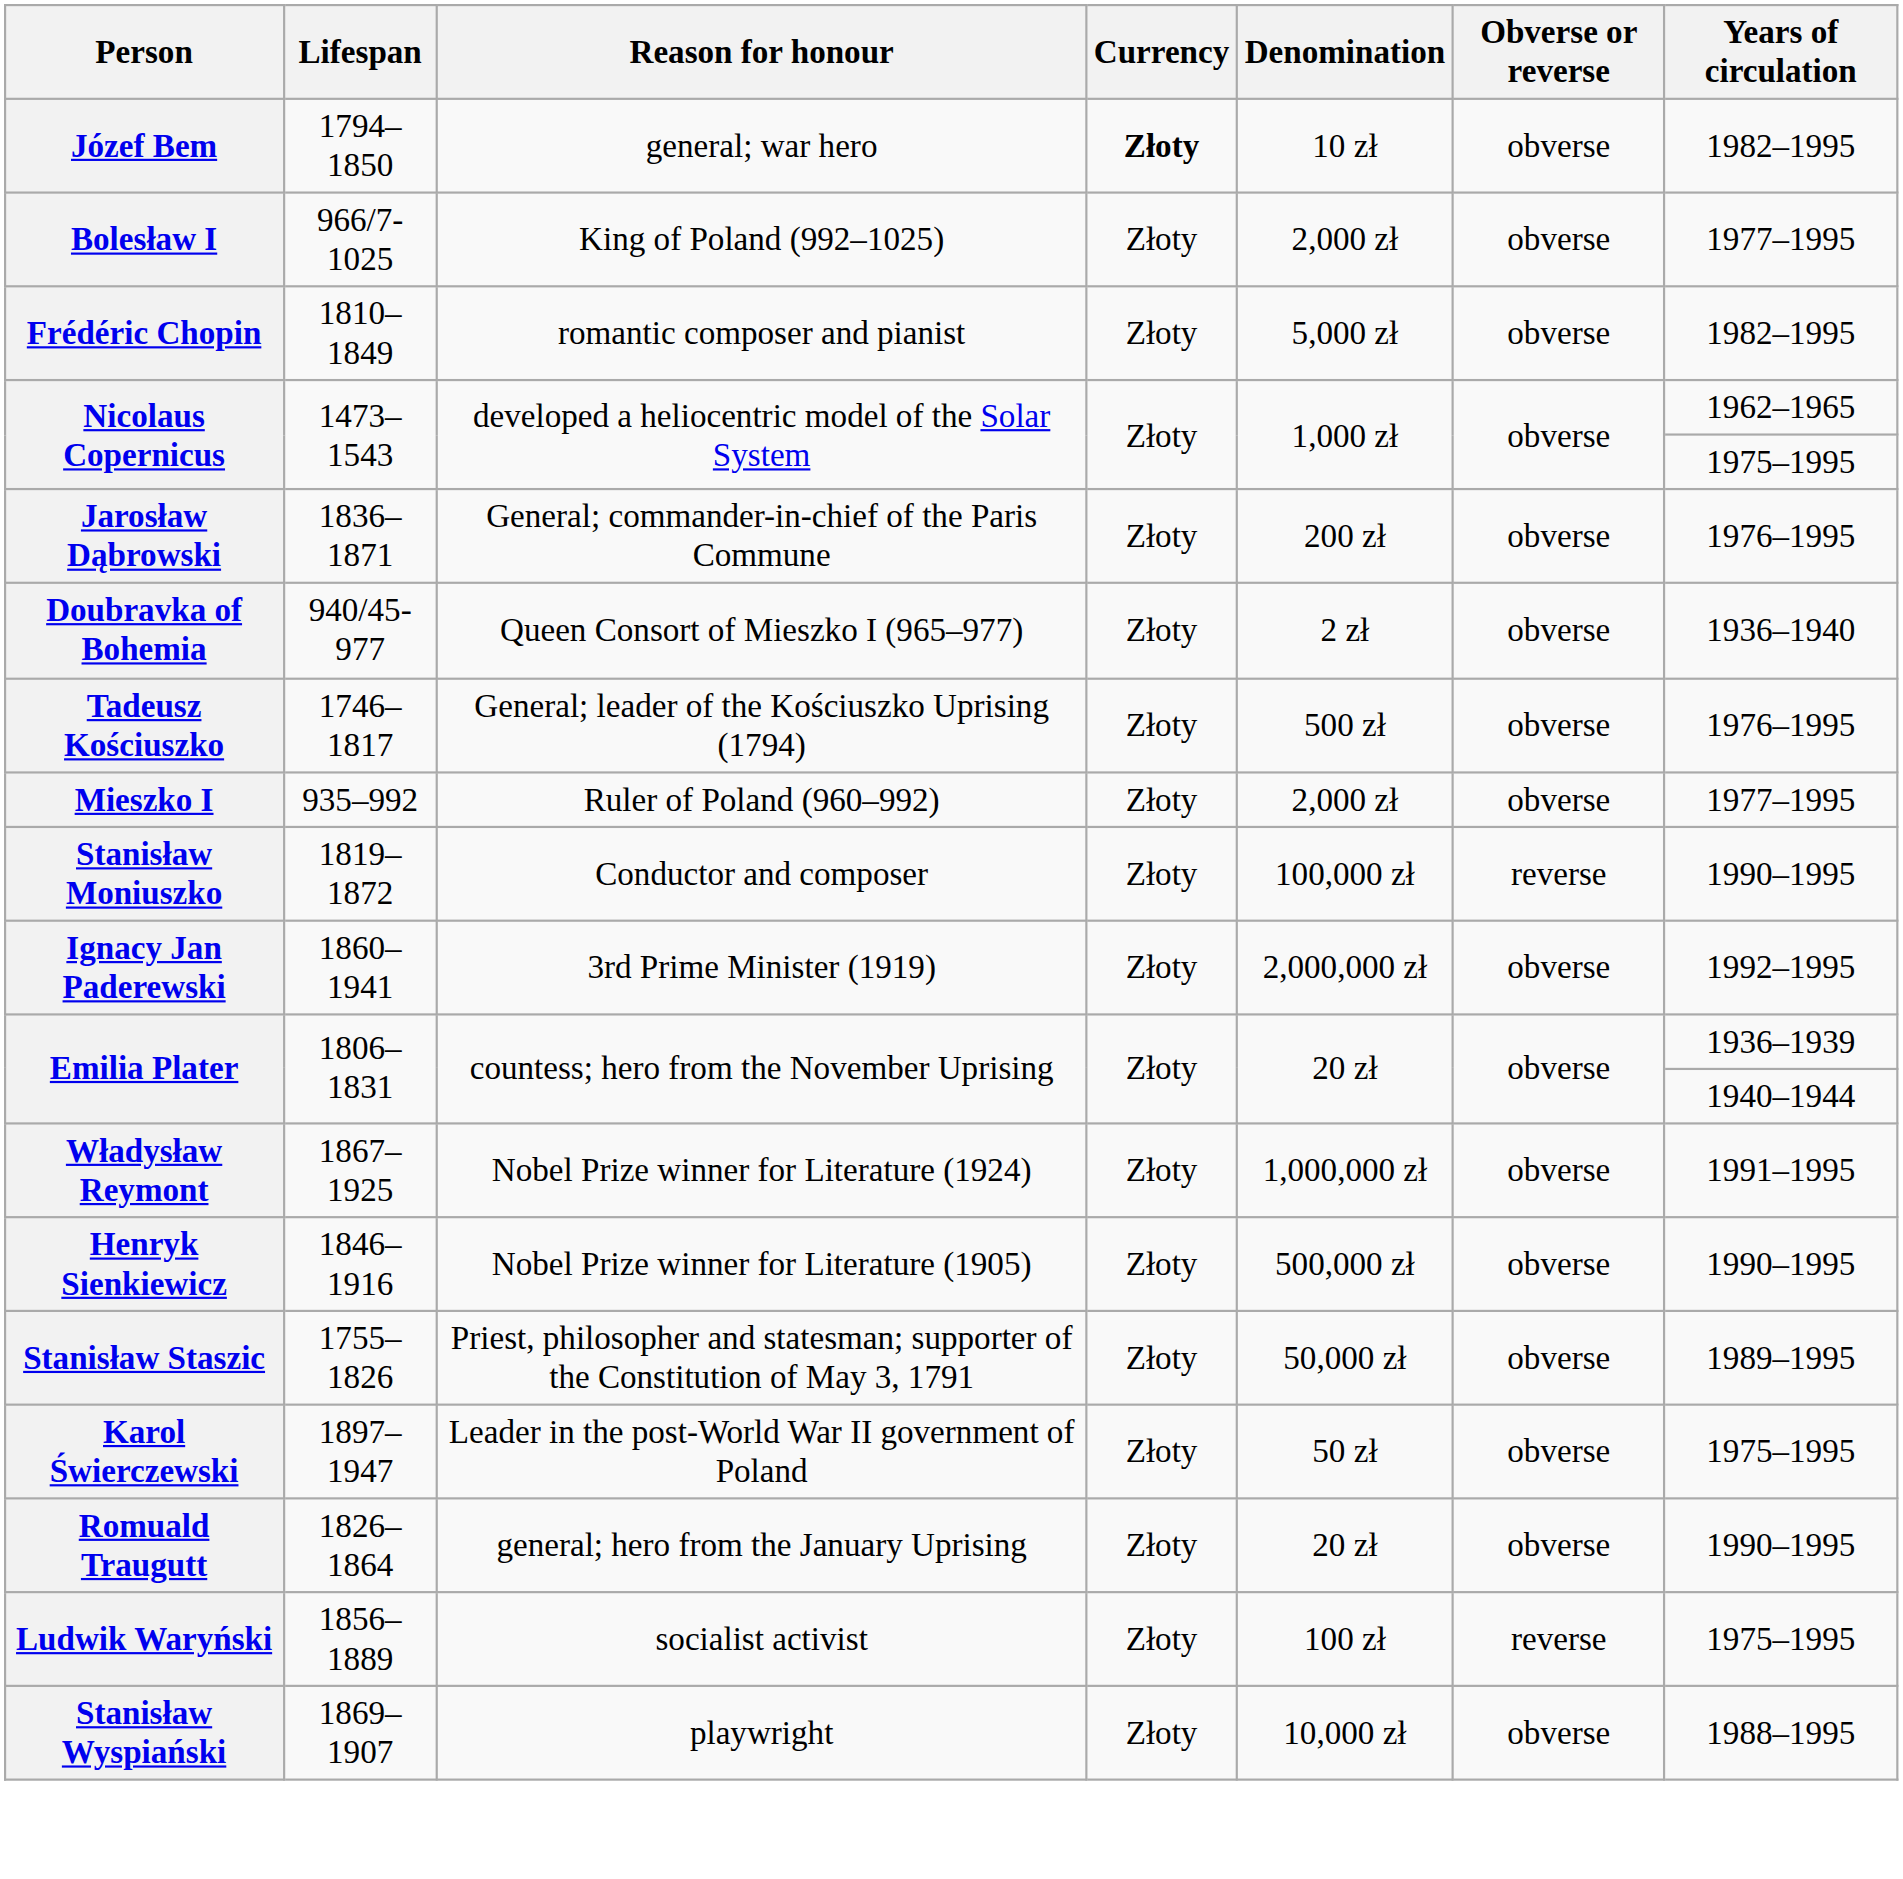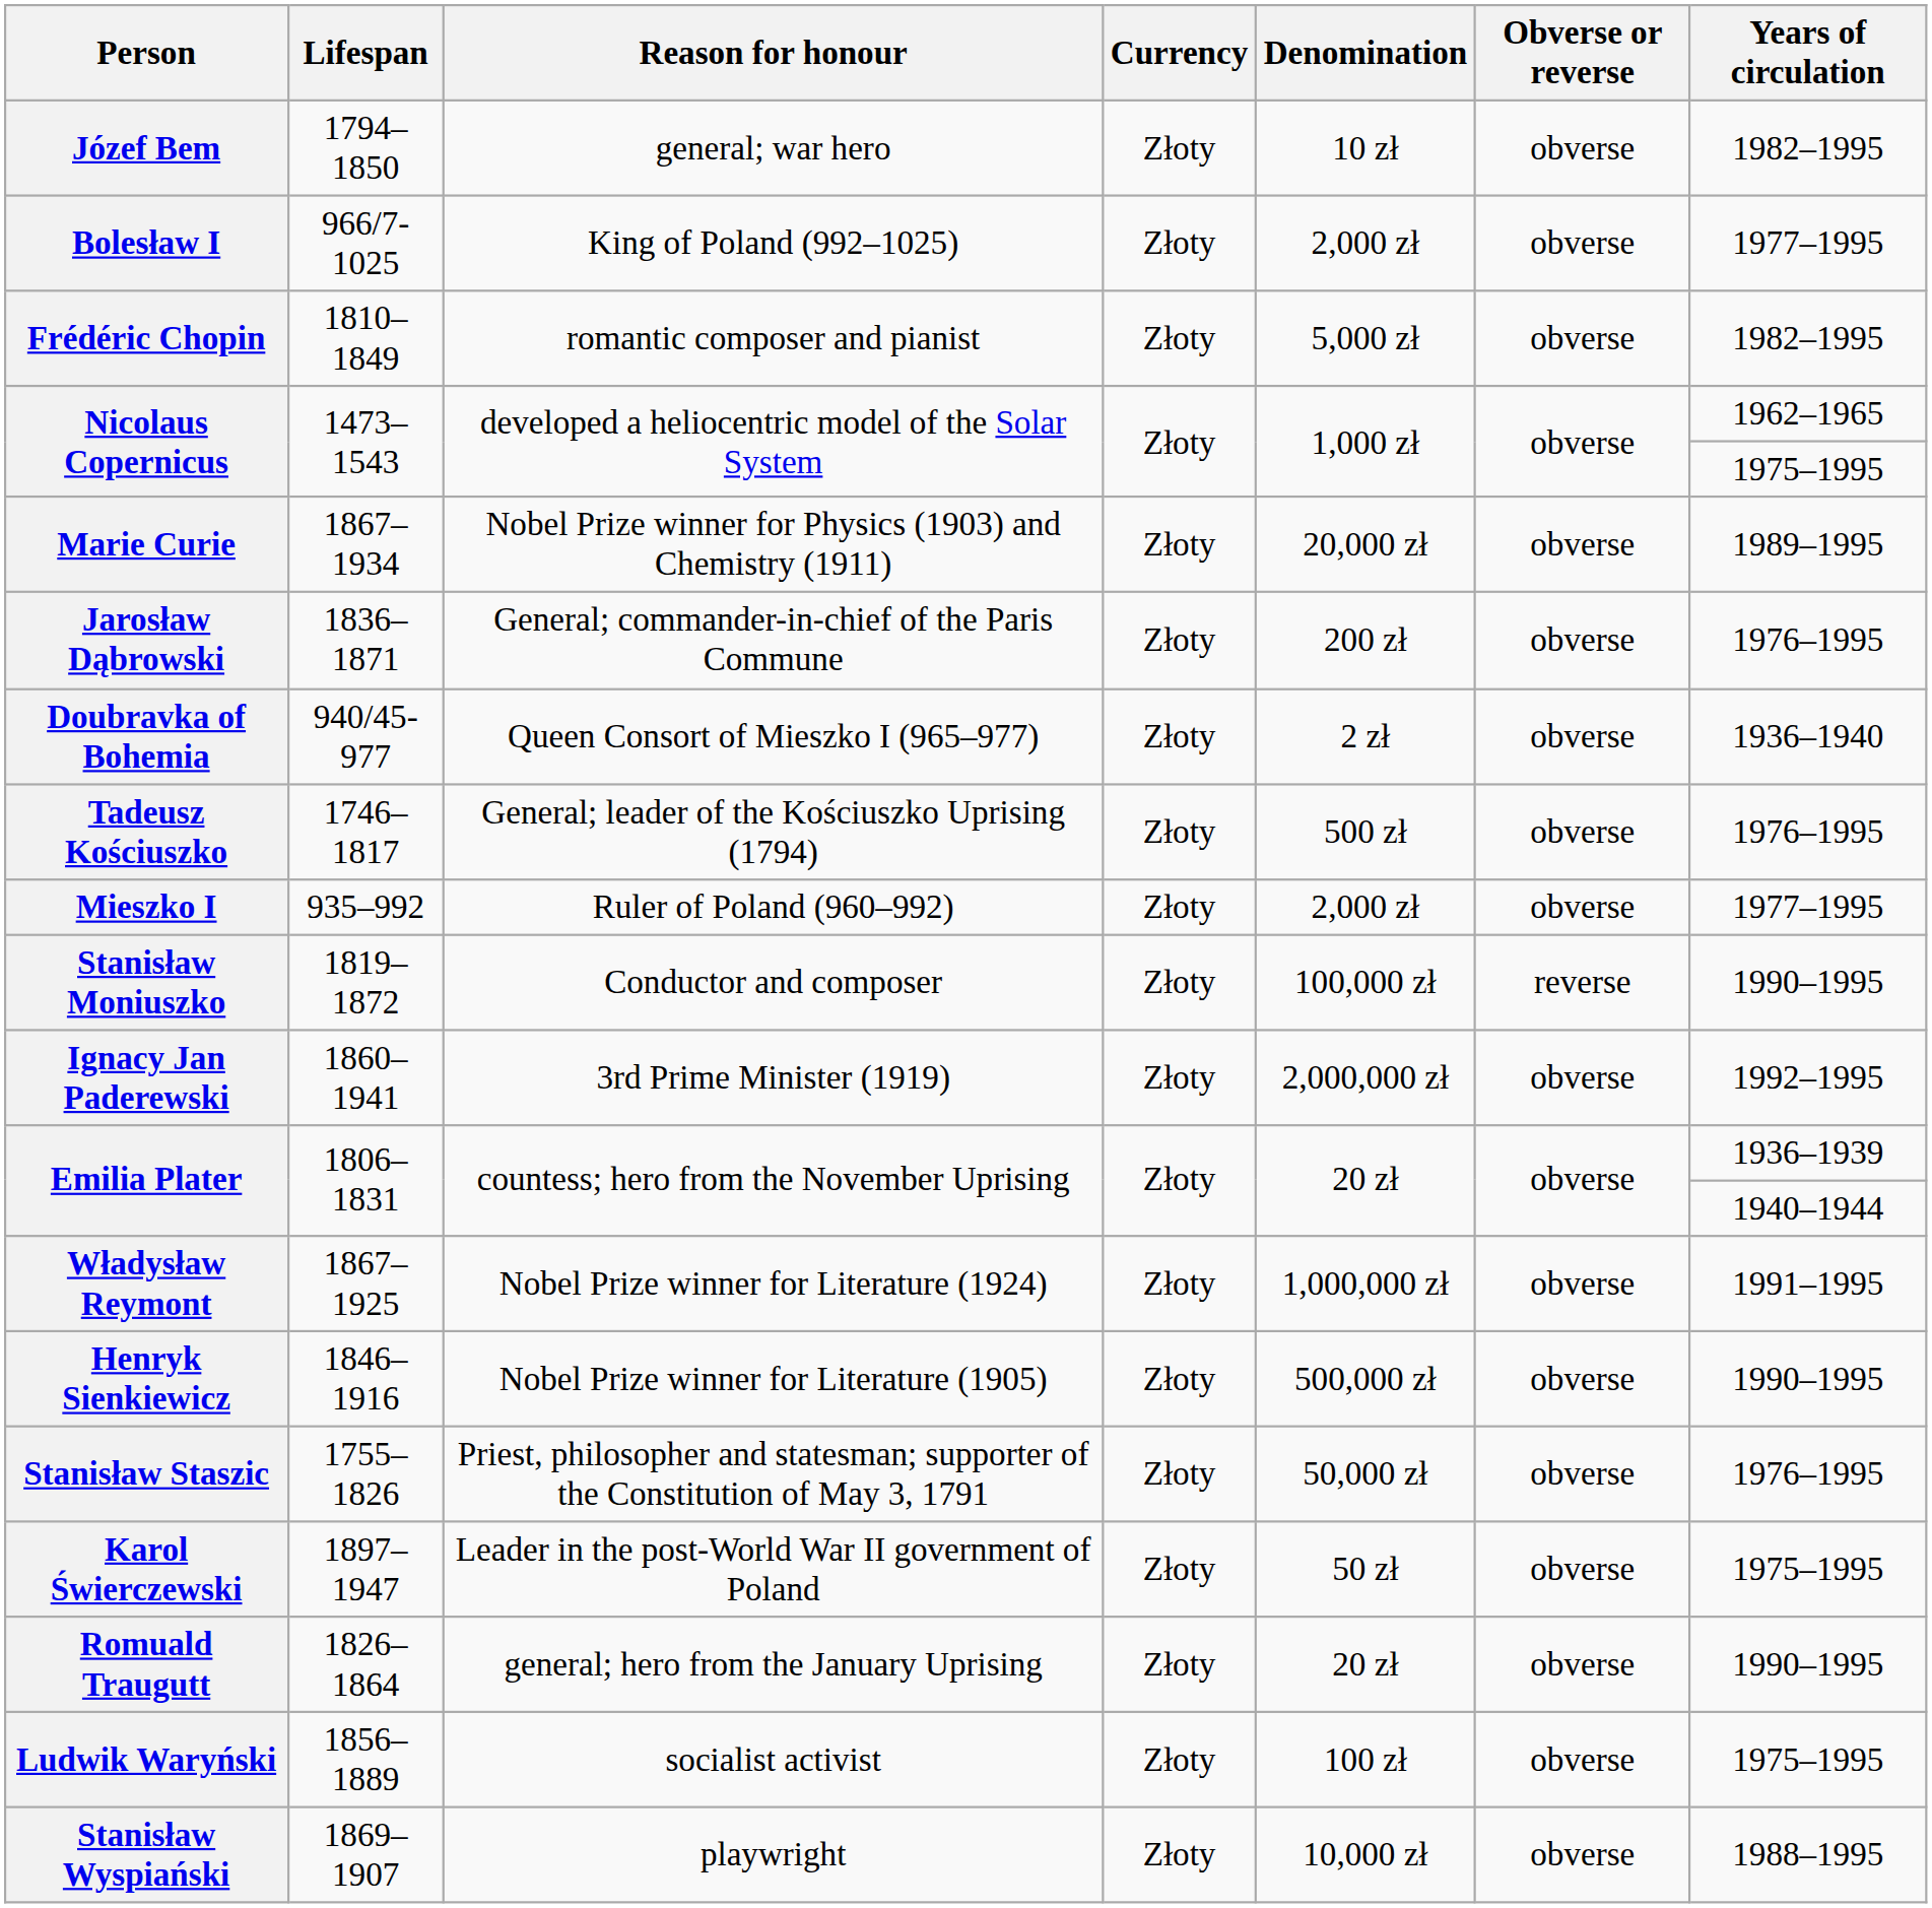Józef Bem | Currency: bold -> normal
+ row: Marie Curie | 1867–1934 | Nobel Prize winner for Physics (1903) and Chemistry (1911) | Złoty | 20,000 zł | obverse | 1989–1995
Stanisław Staszic | Years of circulation: 1989–1995 -> 1976–1995
Ludwik Waryński | Obverse or reverse: reverse -> obverse
